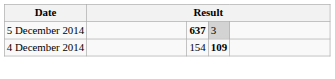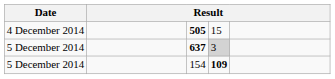+ row: 4 December 2014 | 505 | 15
154 | Date: 4 December 2014 -> 5 December 2014
